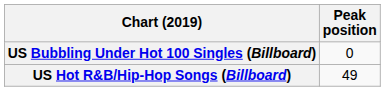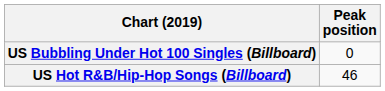US Hot R&B/Hip-Hop Songs (Billboard) | Peak position: 49 -> 46
